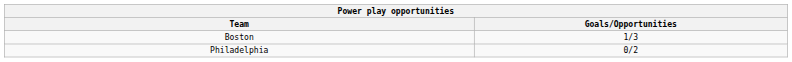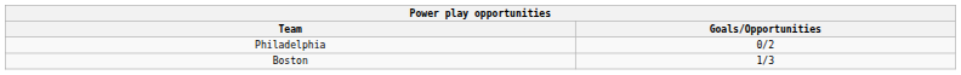rows swapped: Philadelphia <-> Boston
